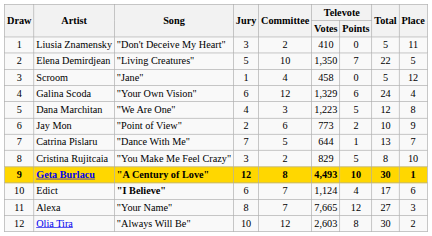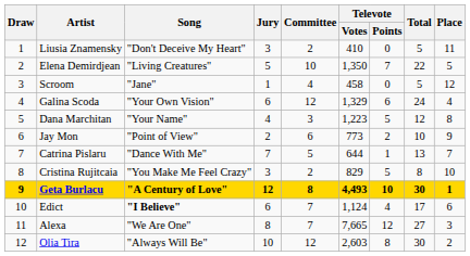Dana Marchitan | Song: "We Are One" -> "Your Name"
Alexa | Song: "Your Name" -> "We Are One"
